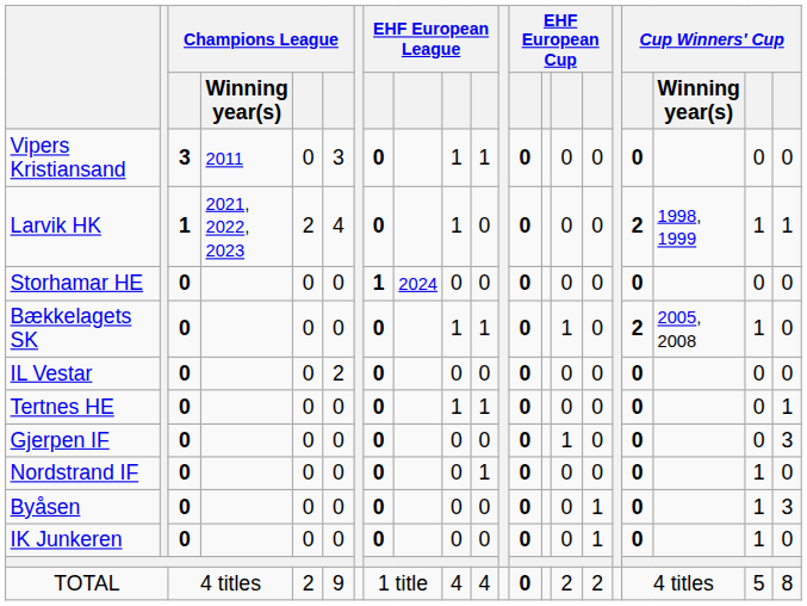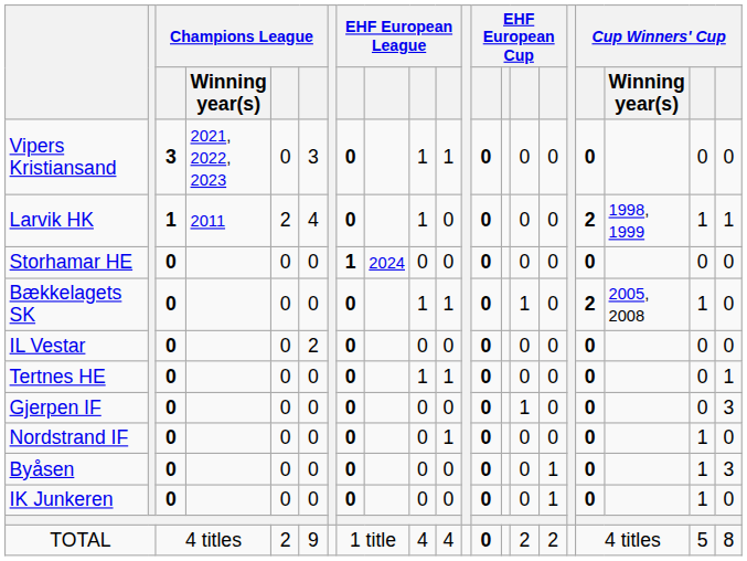Vipers Kristiansand | Champions League / Winning year(s): 2011 -> 2021, 2022, 2023
Larvik HK | Champions League / Winning year(s): 2021, 2022, 2023 -> 2011
